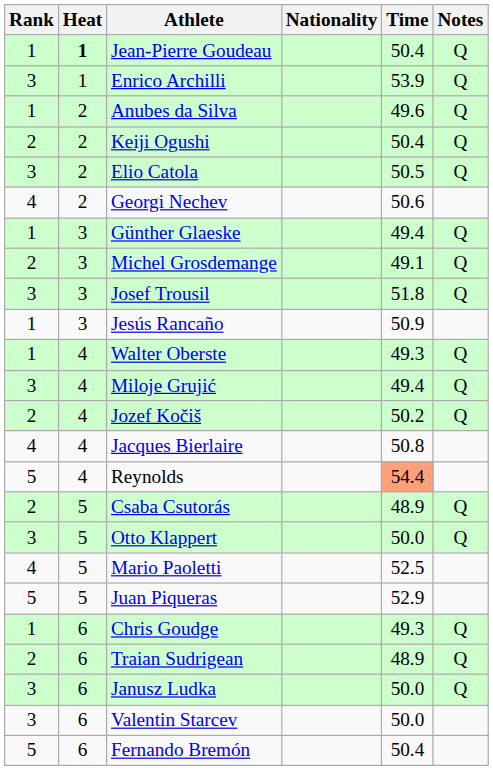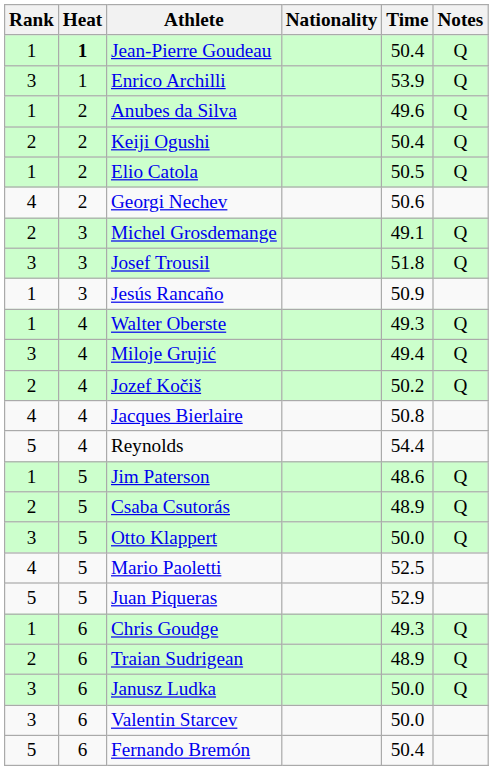Elio Catola | Rank: 3 -> 1
- row: 1 | 3 | Günther Glaeske | 49.4 | Q
Reynolds | Time: lightsalmon background -> no background
+ row: 1 | 5 | Jim Paterson | 48.6 | Q
